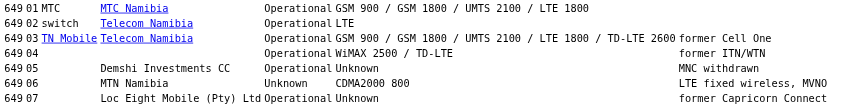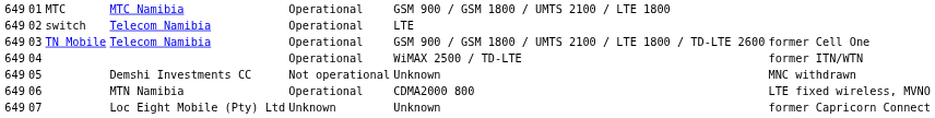05 | column 5: Operational -> Not operational
06 | column 5: Unknown -> Operational
07 | column 5: Operational -> Unknown
